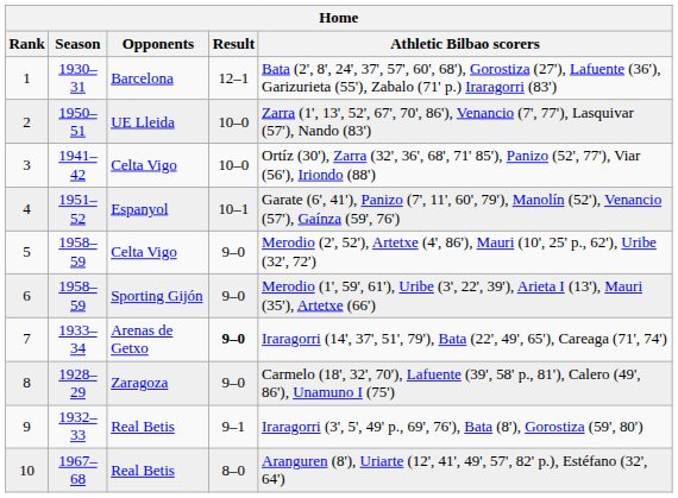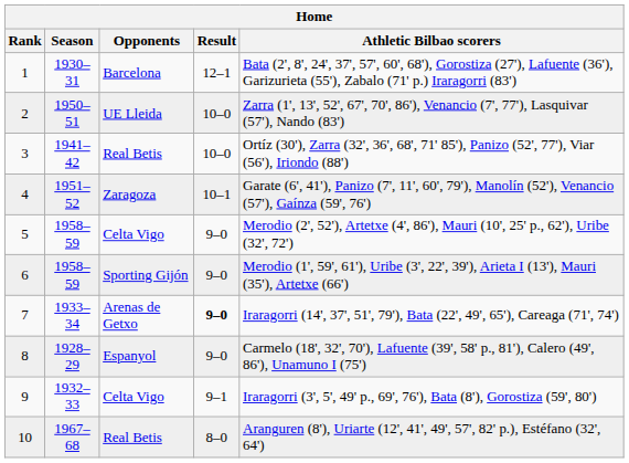3 | Opponents: Celta Vigo -> Real Betis
4 | Opponents: Espanyol -> Zaragoza
8 | Opponents: Zaragoza -> Espanyol
9 | Opponents: Real Betis -> Celta Vigo
